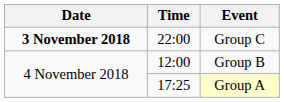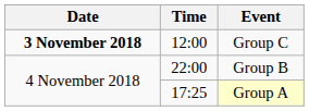Group C | Time: 22:00 -> 12:00
Group B | Time: 12:00 -> 22:00
